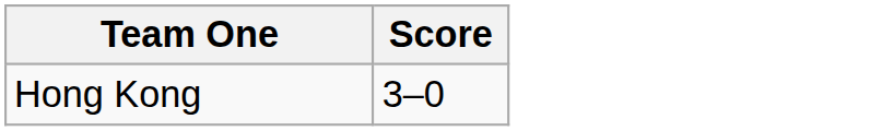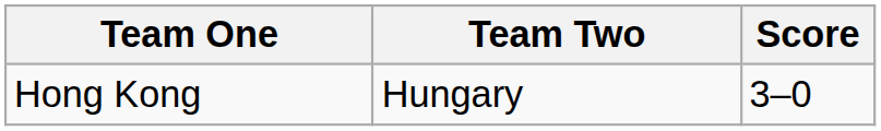+ column: Team Two | Hungary
